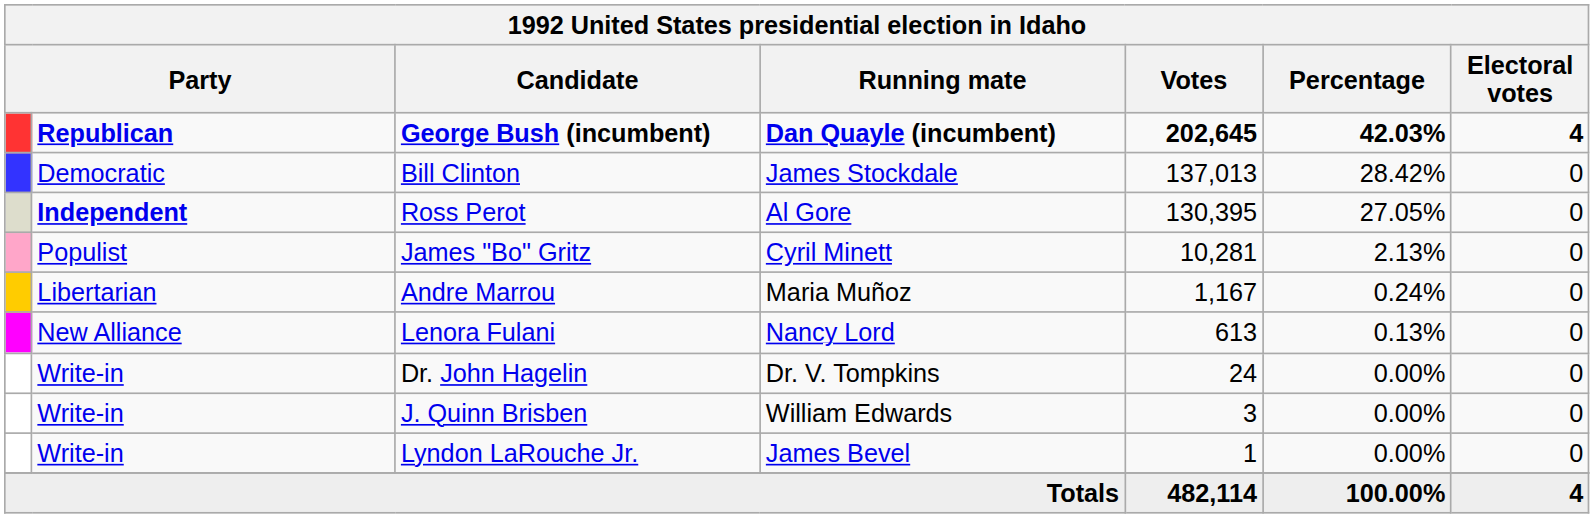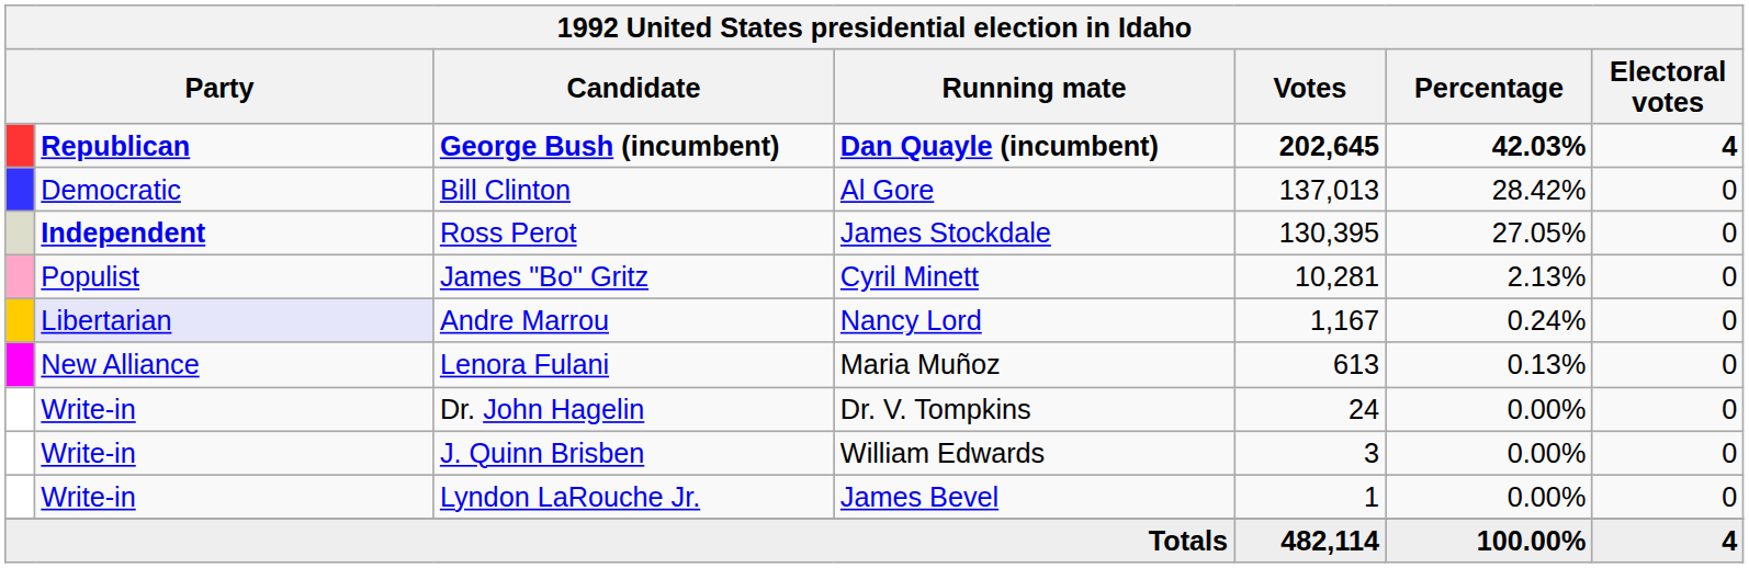Bill Clinton | Running mate: James Stockdale -> Al Gore
Ross Perot | Running mate: Al Gore -> James Stockdale
Andre Marrou | column 2: no background -> lavender background
Andre Marrou | Running mate: Maria Muñoz -> Nancy Lord
Lenora Fulani | Running mate: Nancy Lord -> Maria Muñoz
